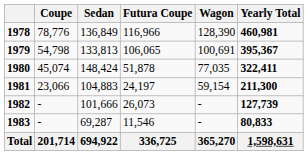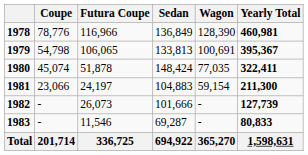columns swapped: Futura Coupe <-> Sedan
